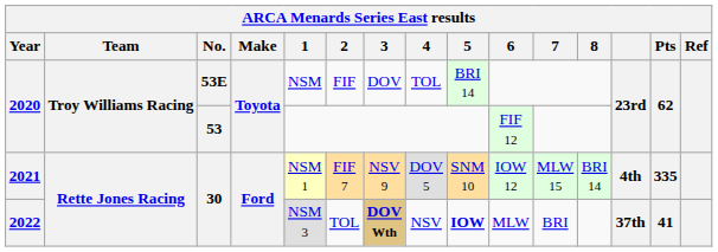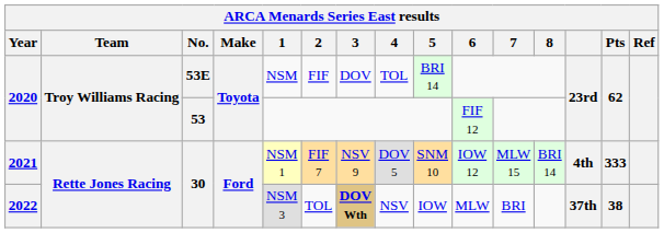2021 | Pts: 335 -> 333
2022 | 5: bold -> normal
2022 | Pts: 41 -> 38
